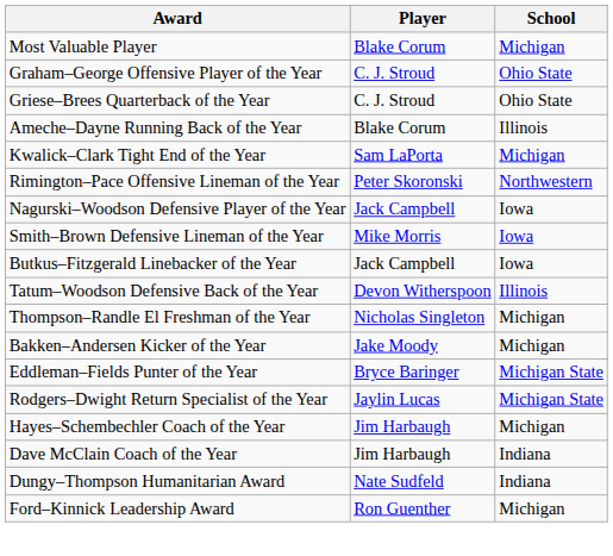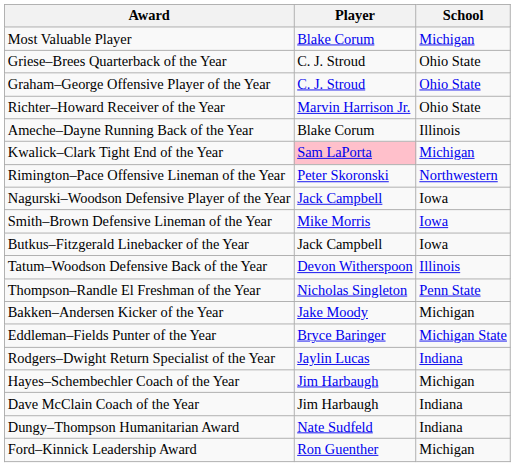rows swapped: Graham–George Offensive Player of the Year <-> Griese–Brees Quarterback of the Year
+ row: Richter–Howard Receiver of the Year | Marvin Harrison Jr. | Ohio State
Kwalick–Clark Tight End of the Year | Player: no background -> pink background
Thompson–Randle El Freshman of the Year | School: Michigan -> Penn State
Rodgers–Dwight Return Specialist of the Year | School: Michigan State -> Indiana
